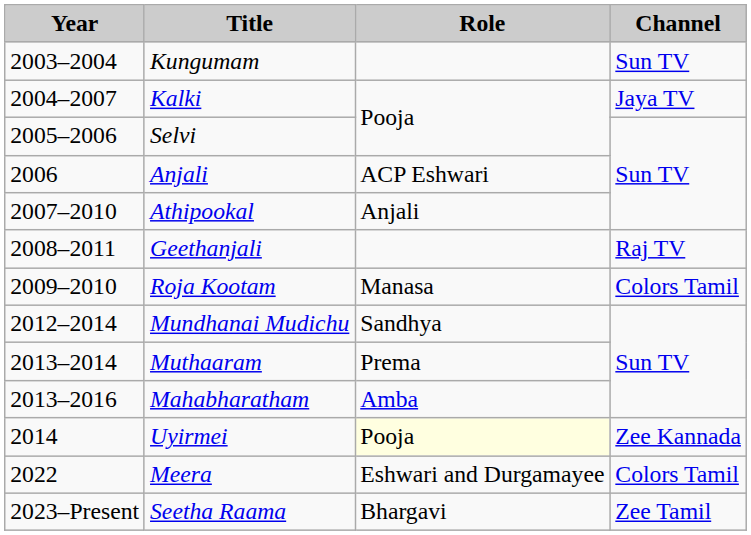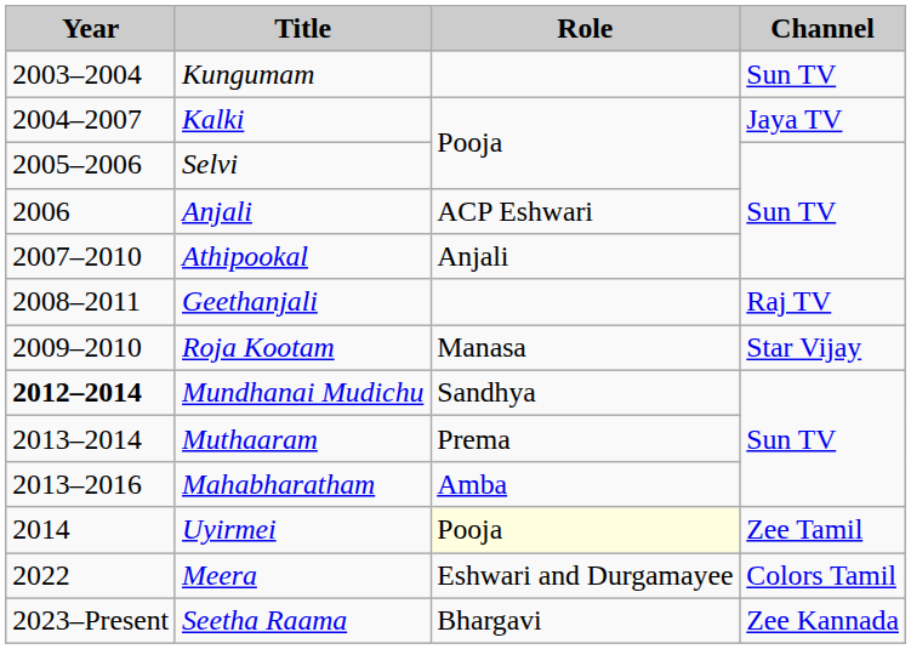Roja Kootam | Channel: Colors Tamil -> Star Vijay
Mundhanai Mudichu | Year: normal -> bold
Uyirmei | Channel: Zee Kannada -> Zee Tamil
Seetha Raama | Channel: Zee Tamil -> Zee Kannada
